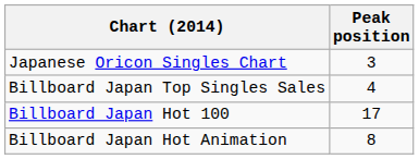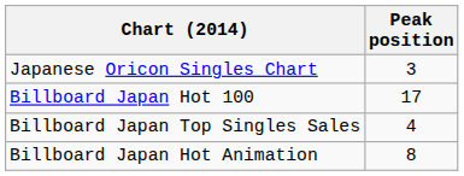rows swapped: Billboard Japan Hot 100 <-> Billboard Japan Top Singles Sales
